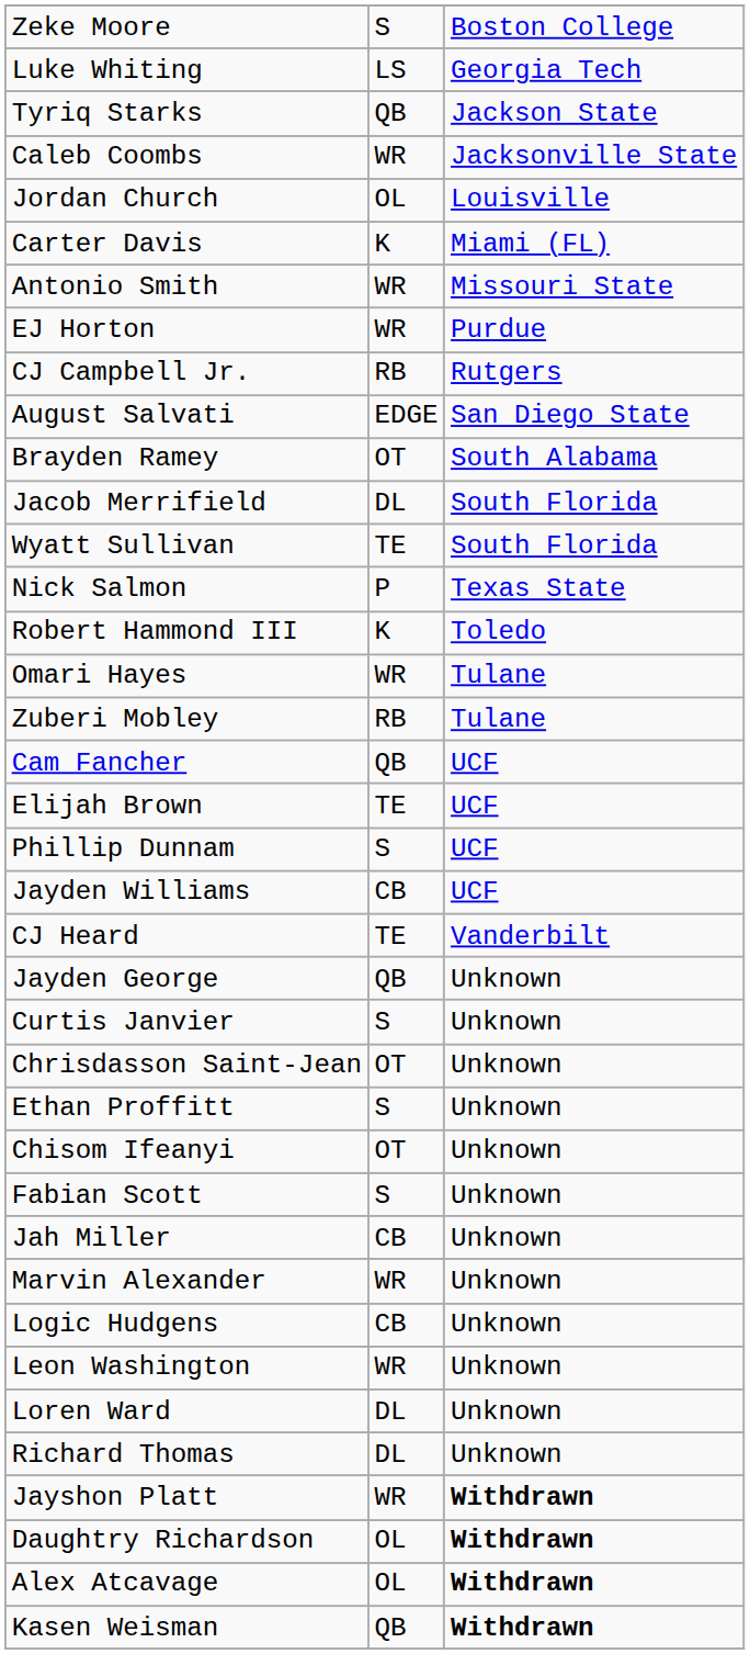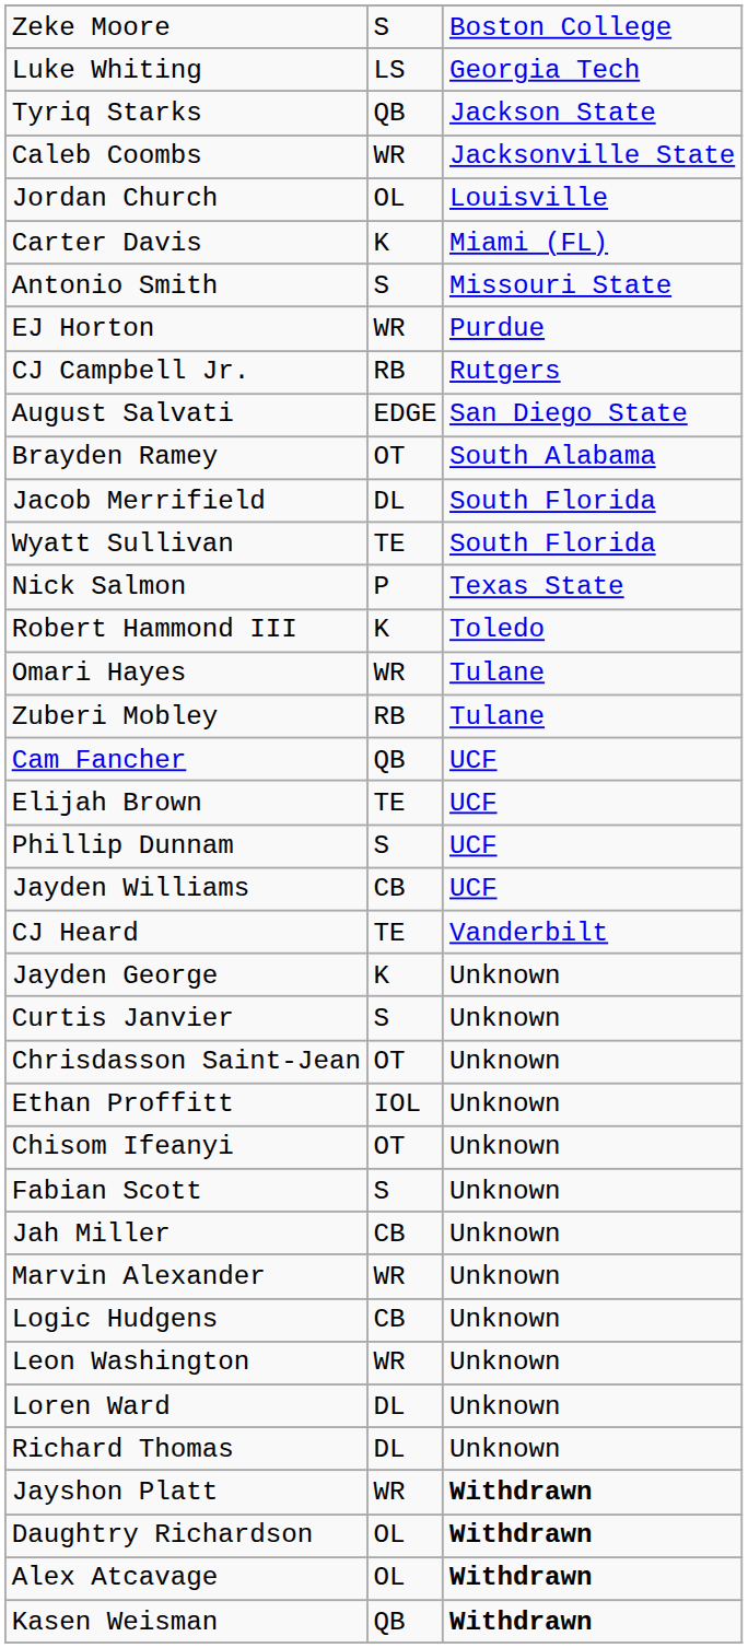Antonio Smith | column 2: WR -> S
Jayden George | column 2: QB -> K
Ethan Proffitt | column 2: S -> IOL
